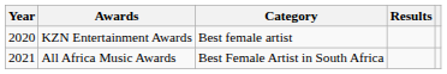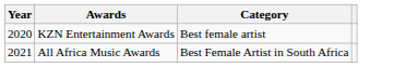- column: Results
